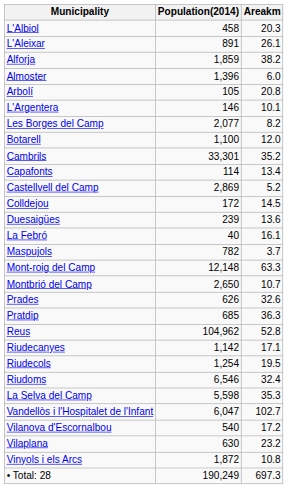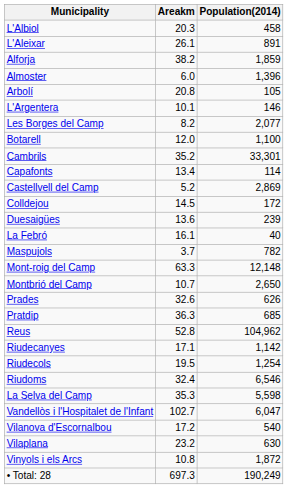columns swapped: Population(2014) <-> Areakm
